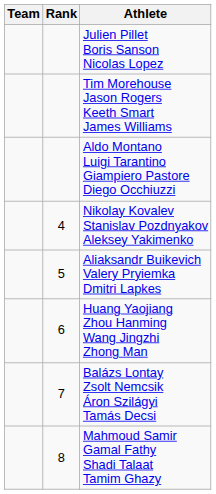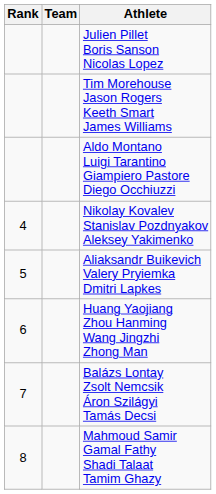columns swapped: Rank <-> Team
